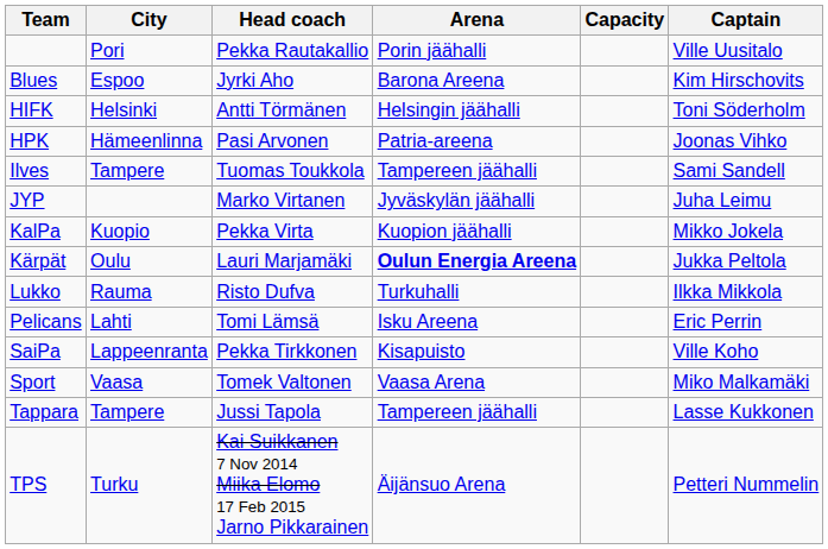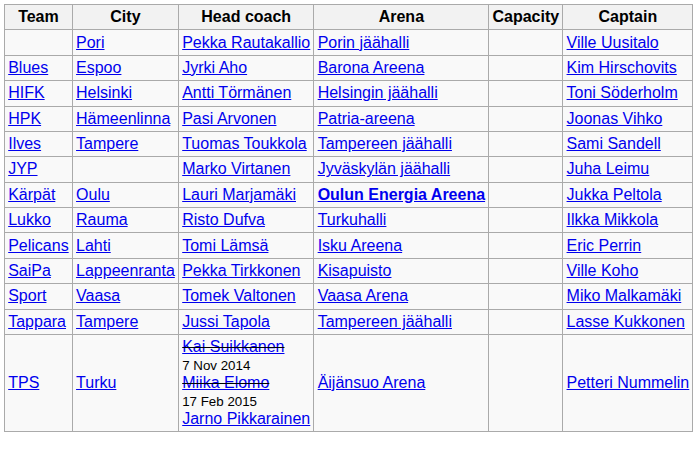- row: KalPa | Kuopio | Pekka Virta | Kuopion jäähalli | Mikko Jokela
